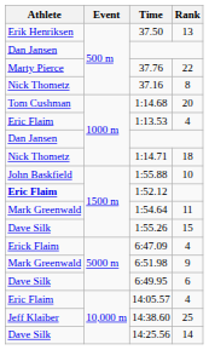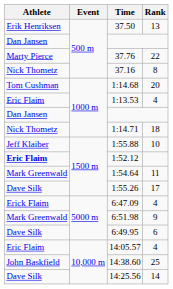1:55.88 | Athlete: John Baskfield -> Jeff Klaiber
1:55.26 | Rank: 15 -> 17
14:38.60 | Athlete: Jeff Klaiber -> John Baskfield
